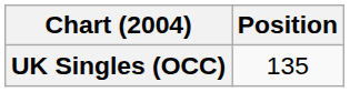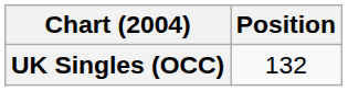UK Singles (OCC) | Position: 135 -> 132
